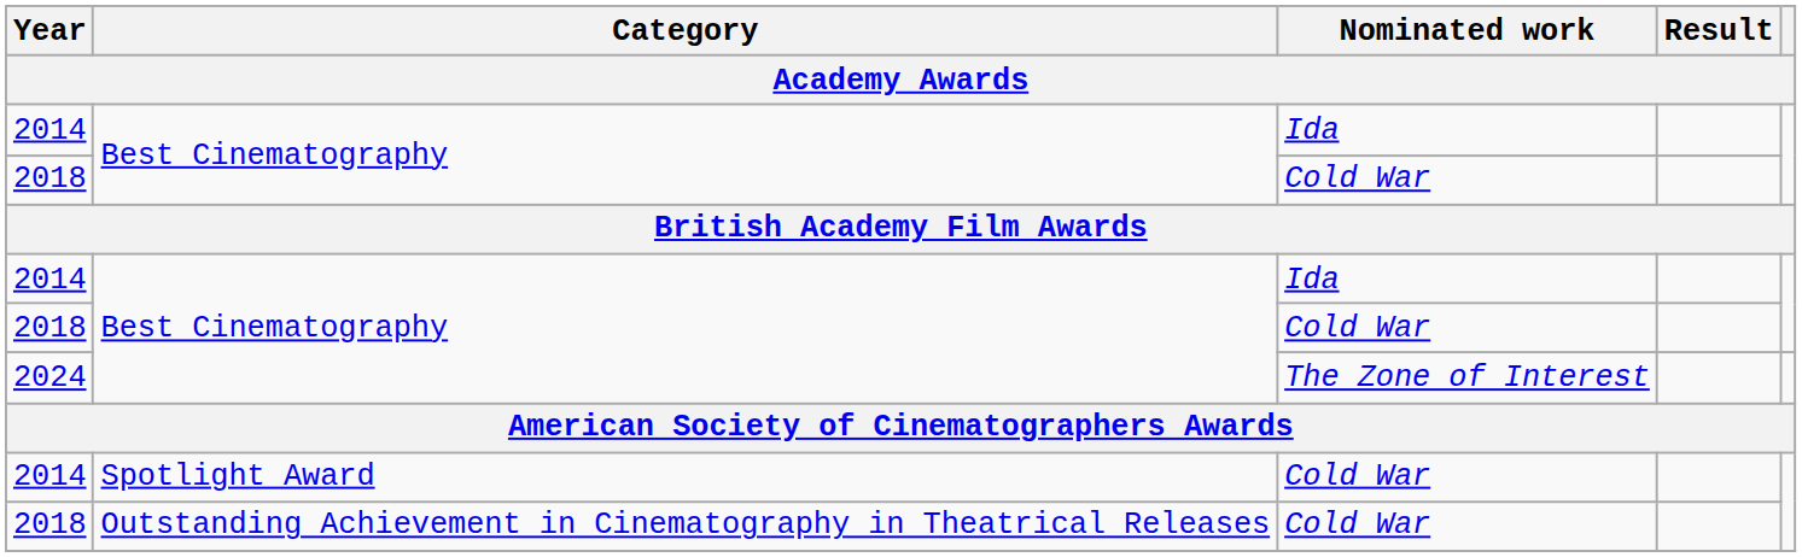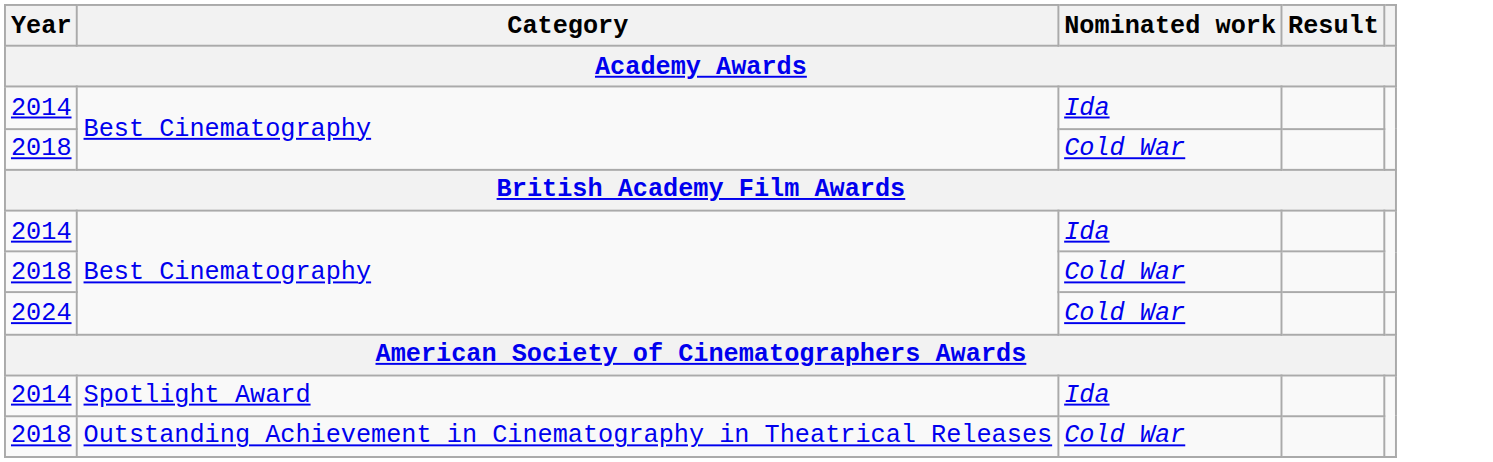2024 | Nominated work: The Zone of Interest -> Cold War
2014 / Spotlight Award | Nominated work: Cold War -> Ida
